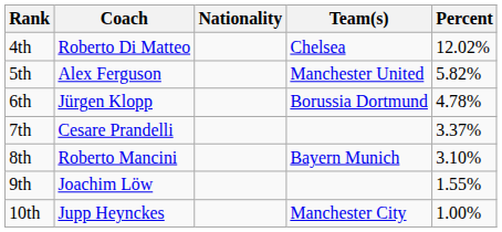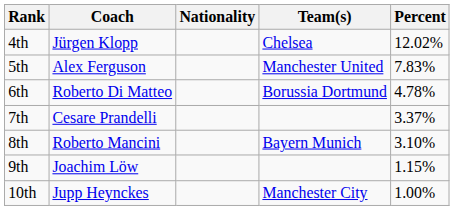4th | Coach: Roberto Di Matteo -> Jürgen Klopp
5th | Percent: 5.82% -> 7.83%
6th | Coach: Jürgen Klopp -> Roberto Di Matteo
9th | Percent: 1.55% -> 1.15%
